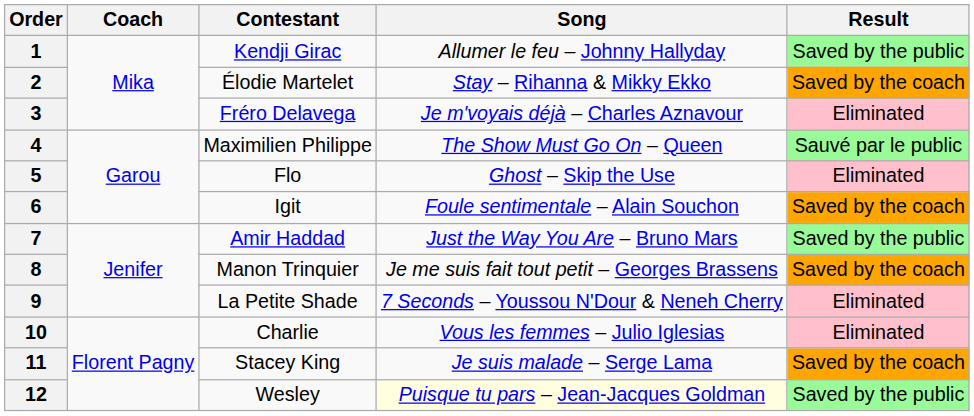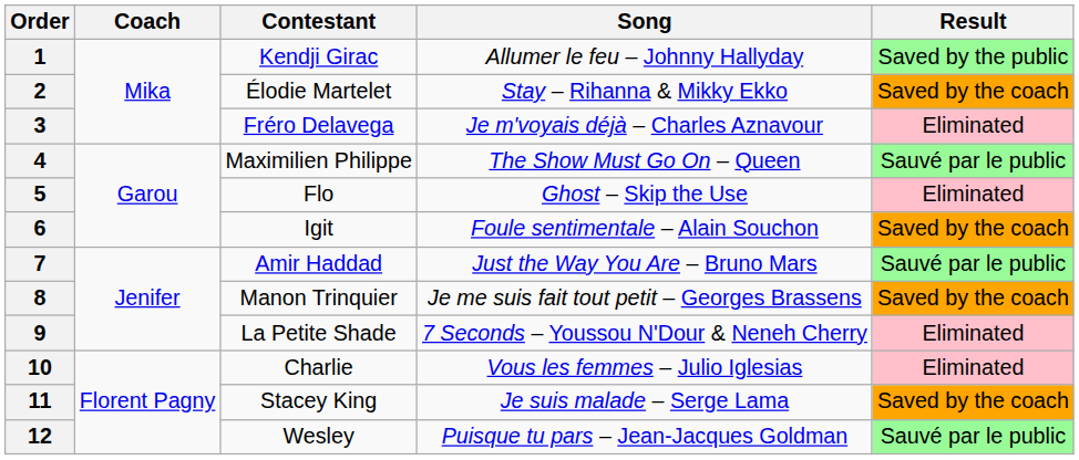7 | Result: Saved by the public -> Sauvé par le public
12 | Song: lightyellow background -> no background
12 | Result: Saved by the public -> Sauvé par le public
